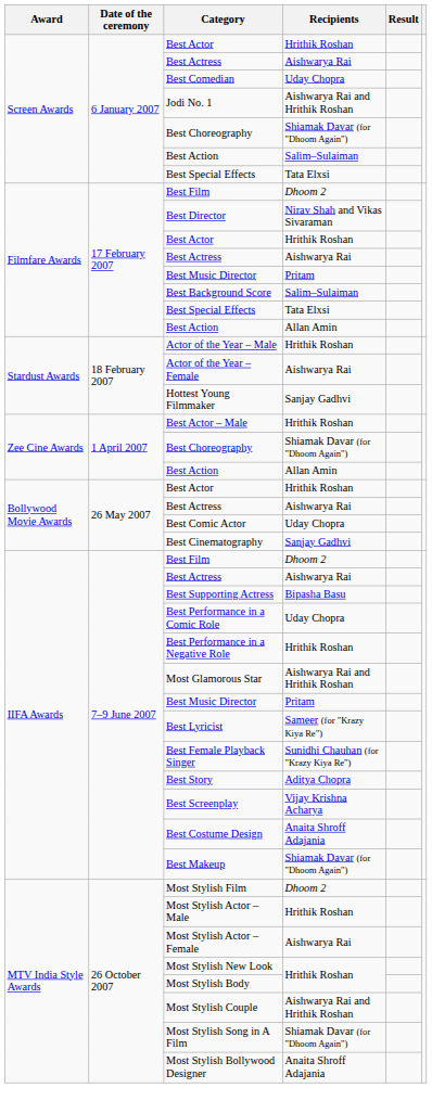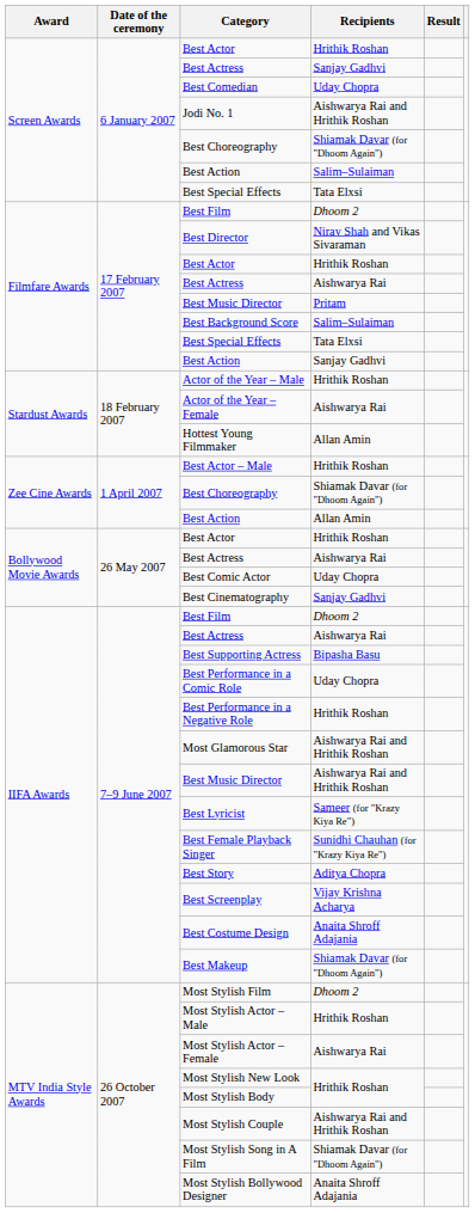Screen Awards / Best Actress | Recipients: Aishwarya Rai -> Sanjay Gadhvi
Filmfare Awards / Best Action | Recipients: Allan Amin -> Sanjay Gadhvi
Hottest Young Filmmaker | Recipients: Sanjay Gadhvi -> Allan Amin
IIFA Awards / Best Music Director | Recipients: Pritam -> Aishwarya Rai and Hrithik Roshan
